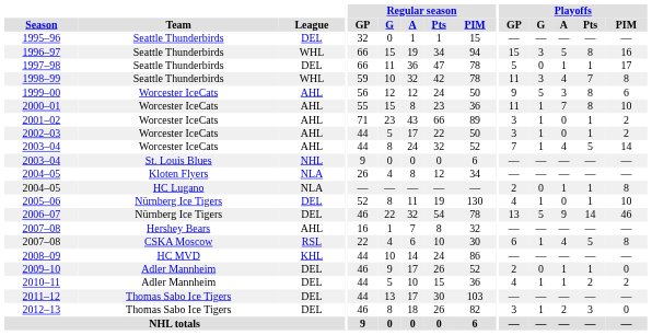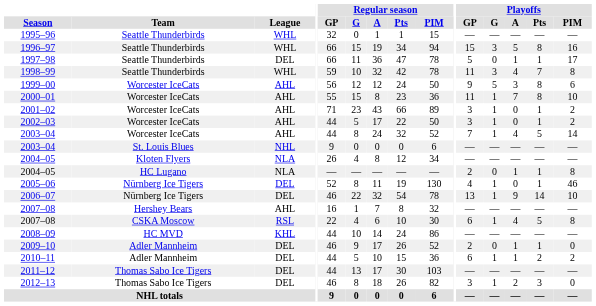1995–96 | League: DEL -> WHL
2005–06 | Playoffs / PIM: 10 -> 46
2006–07 | Playoffs / G: 5 -> 1
2006–07 | Playoffs / PIM: 46 -> 10
2010–11 | Playoffs / GP: 4 -> 6
